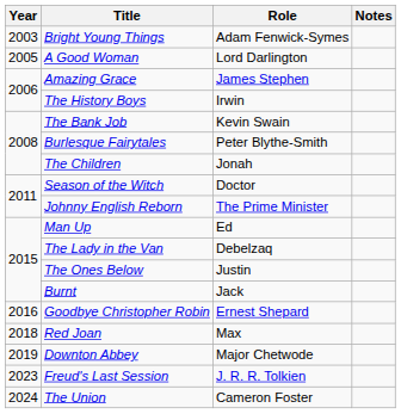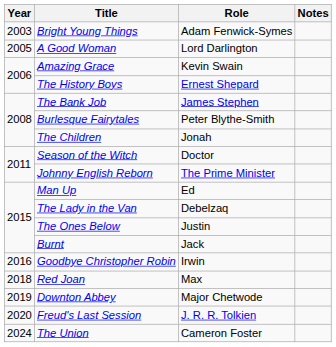Amazing Grace | Role: James Stephen -> Kevin Swain
The History Boys | Role: Irwin -> Ernest Shepard
The Bank Job | Role: Kevin Swain -> James Stephen
Goodbye Christopher Robin | Role: Ernest Shepard -> Irwin
Freud's Last Session | Year: 2023 -> 2020
